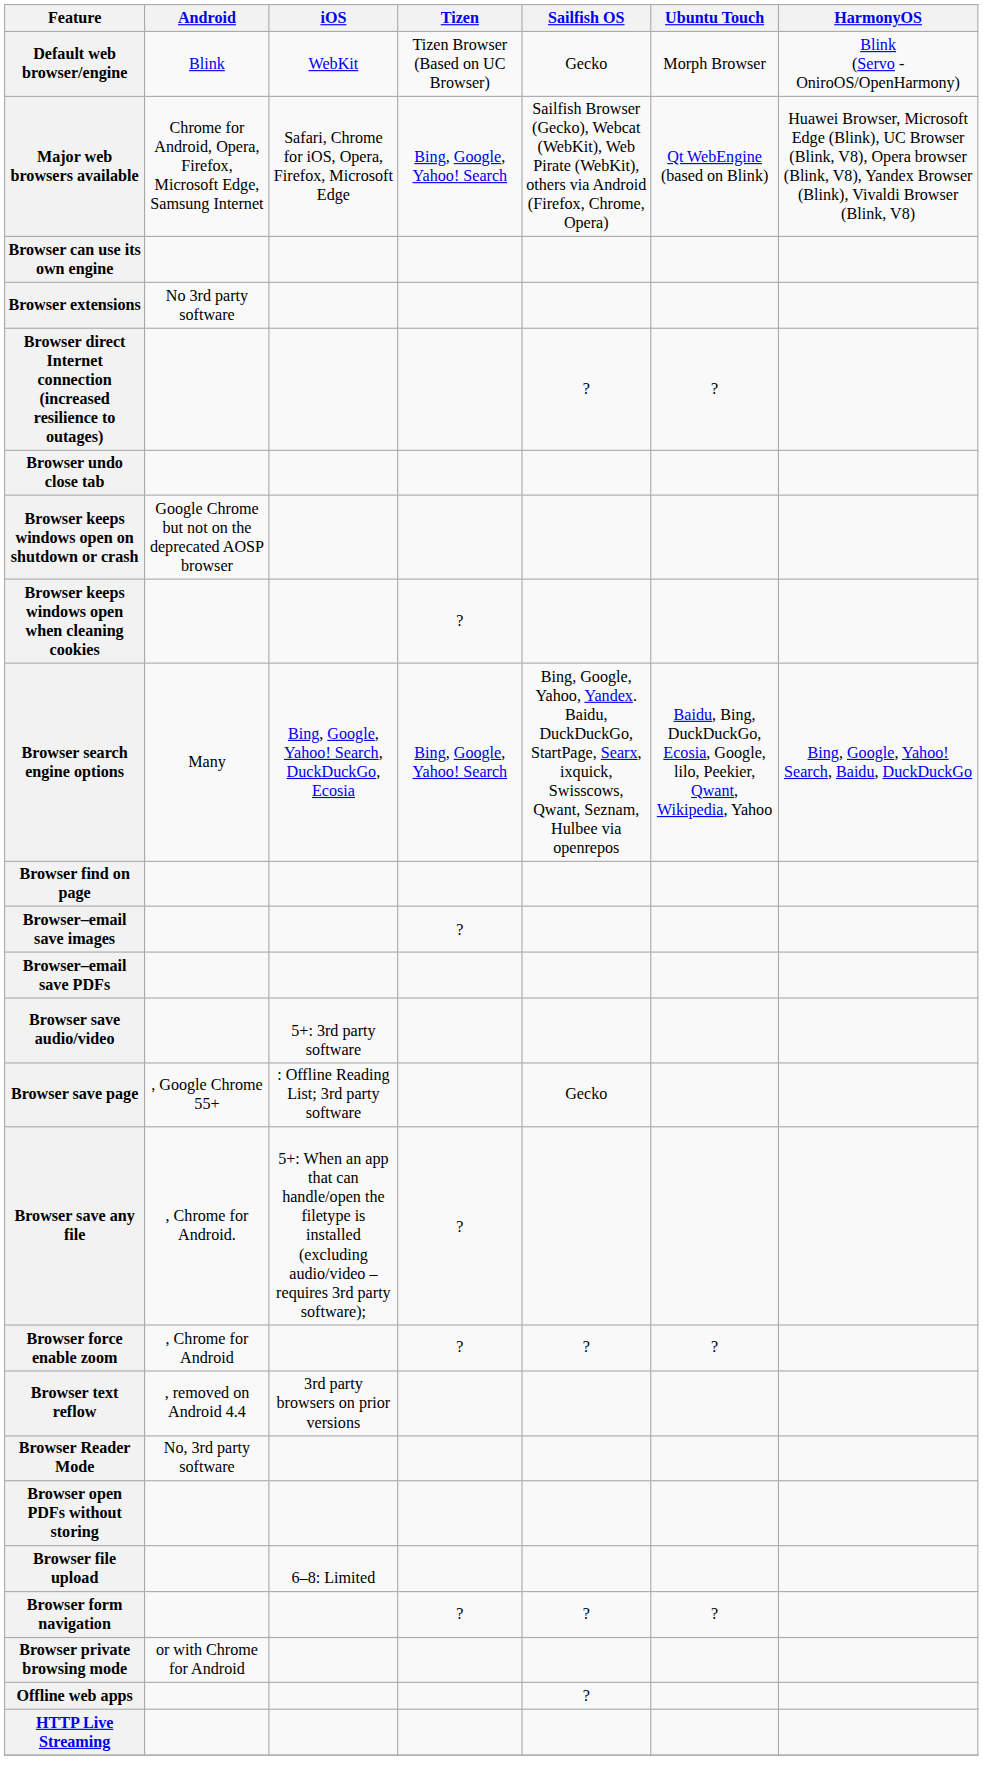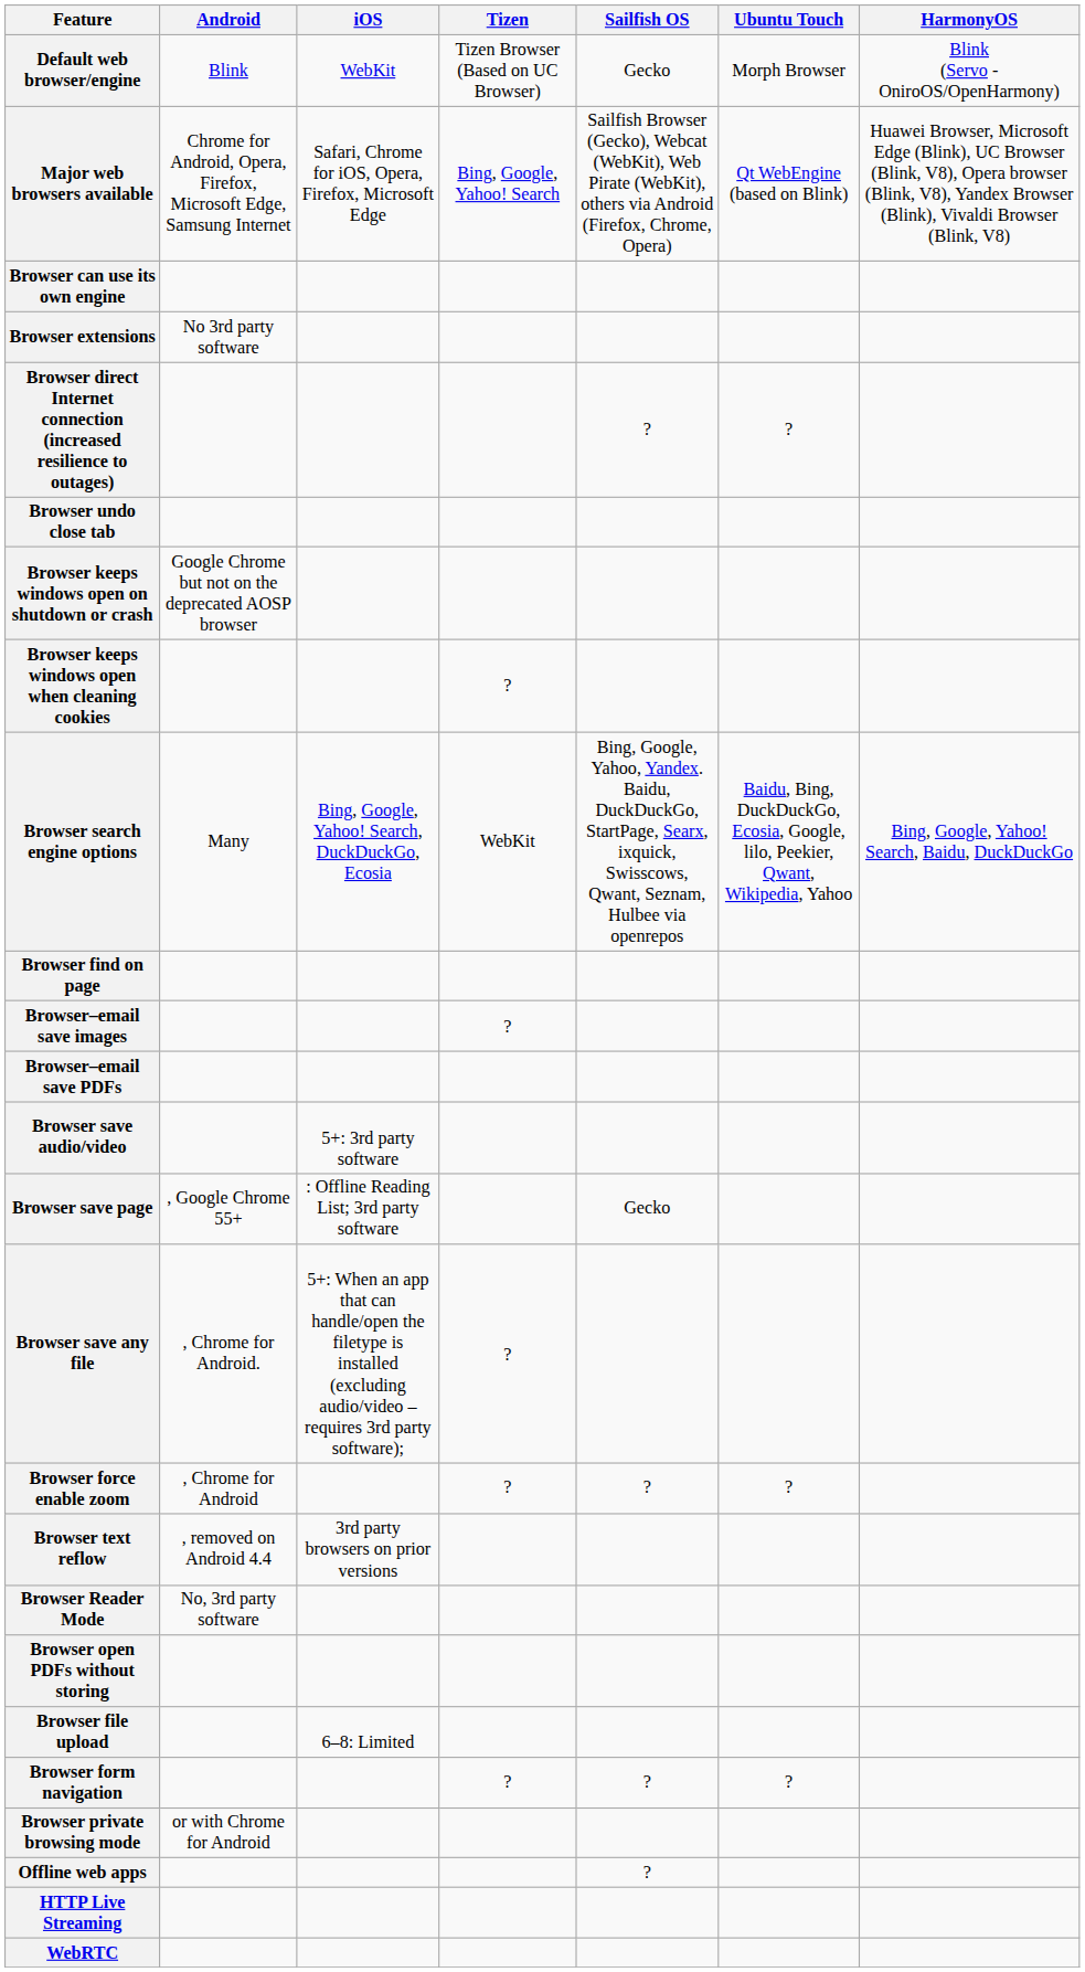Browser search engine options | Tizen: Bing, Google, Yahoo! Search -> WebKit
+ row: WebRTC
